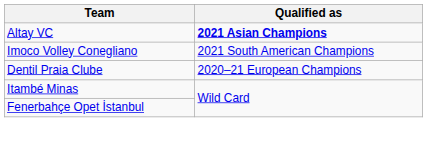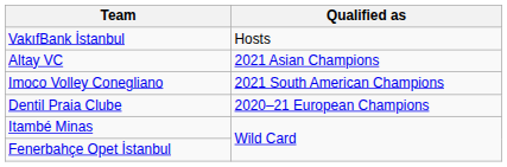+ row: VakıfBank İstanbul | Hosts
Altay VC | Qualified as: bold -> normal
